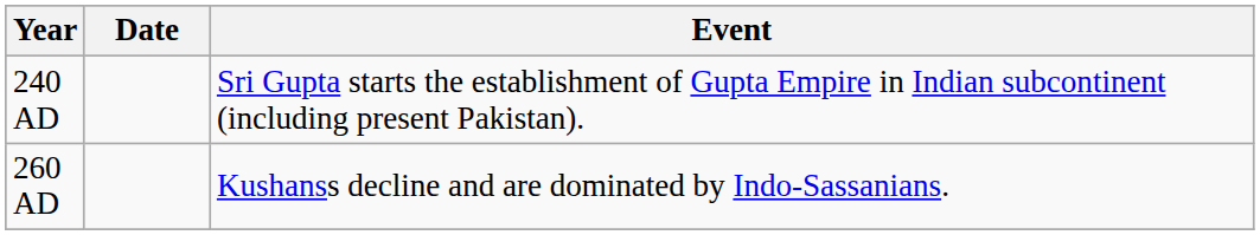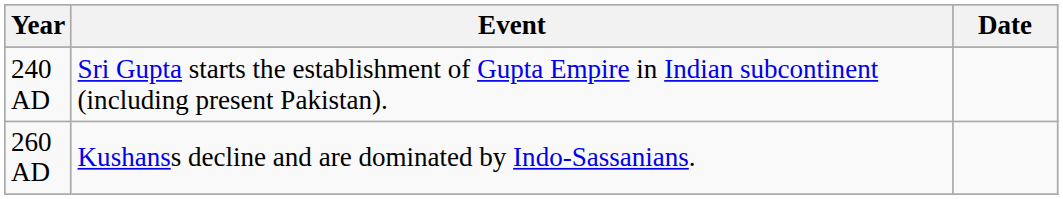columns swapped: Date <-> Event
